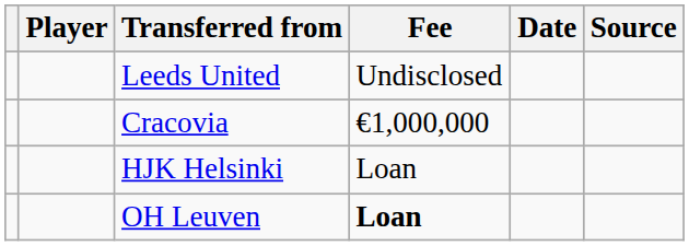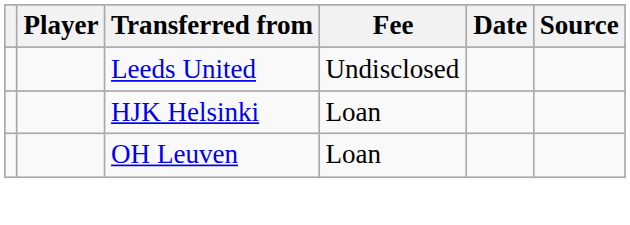- row: Cracovia | €1,000,000
OH Leuven | Fee: bold -> normal
